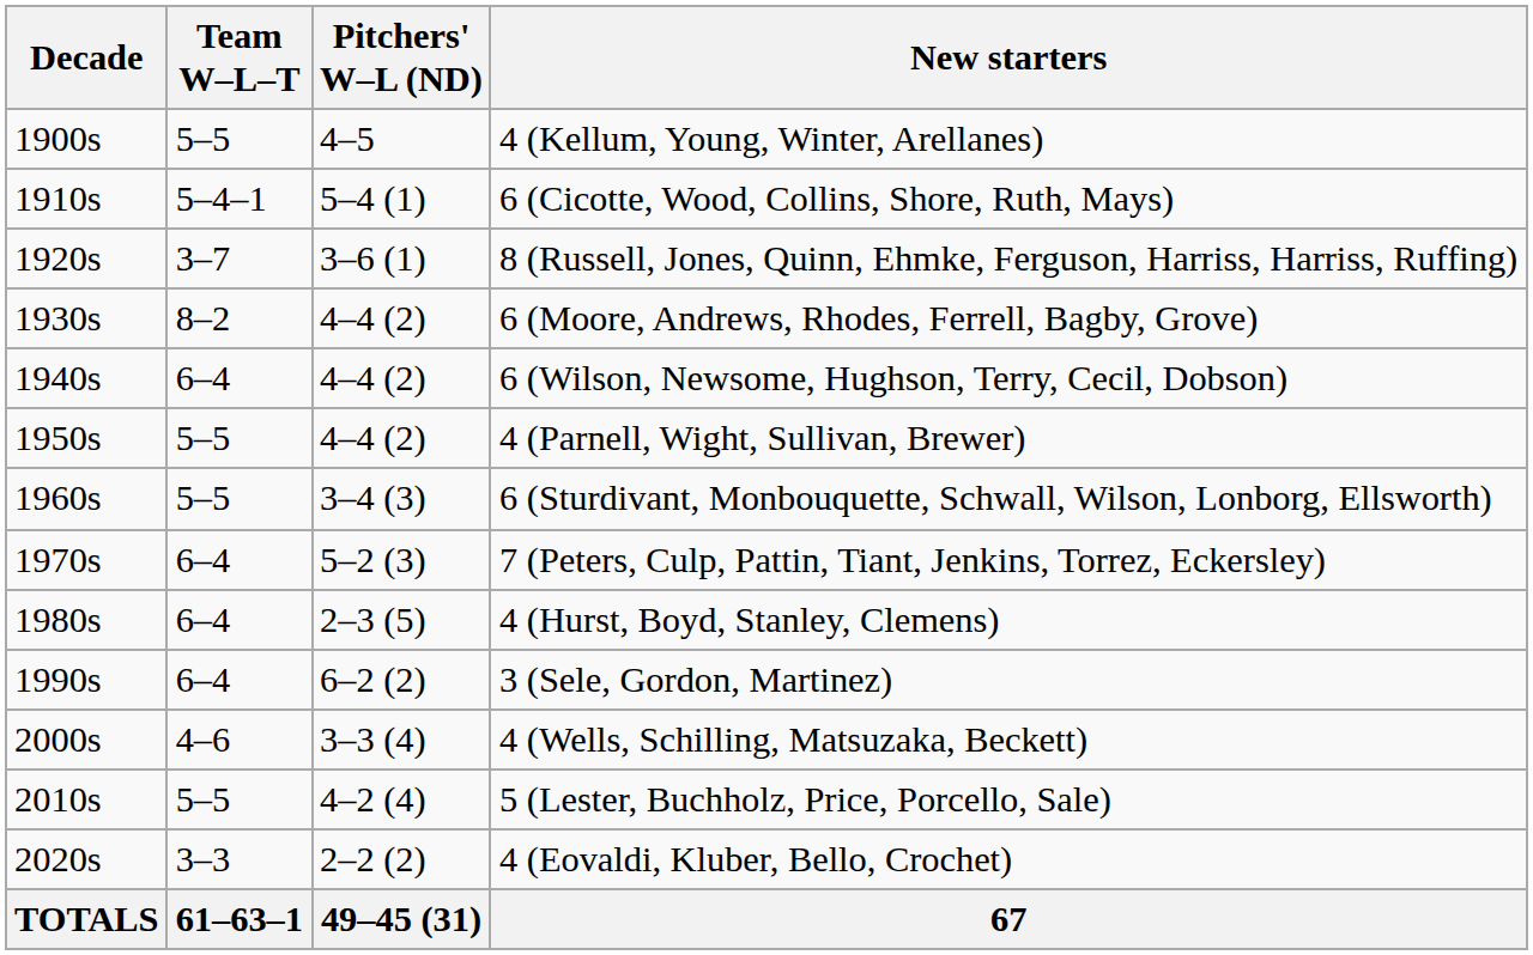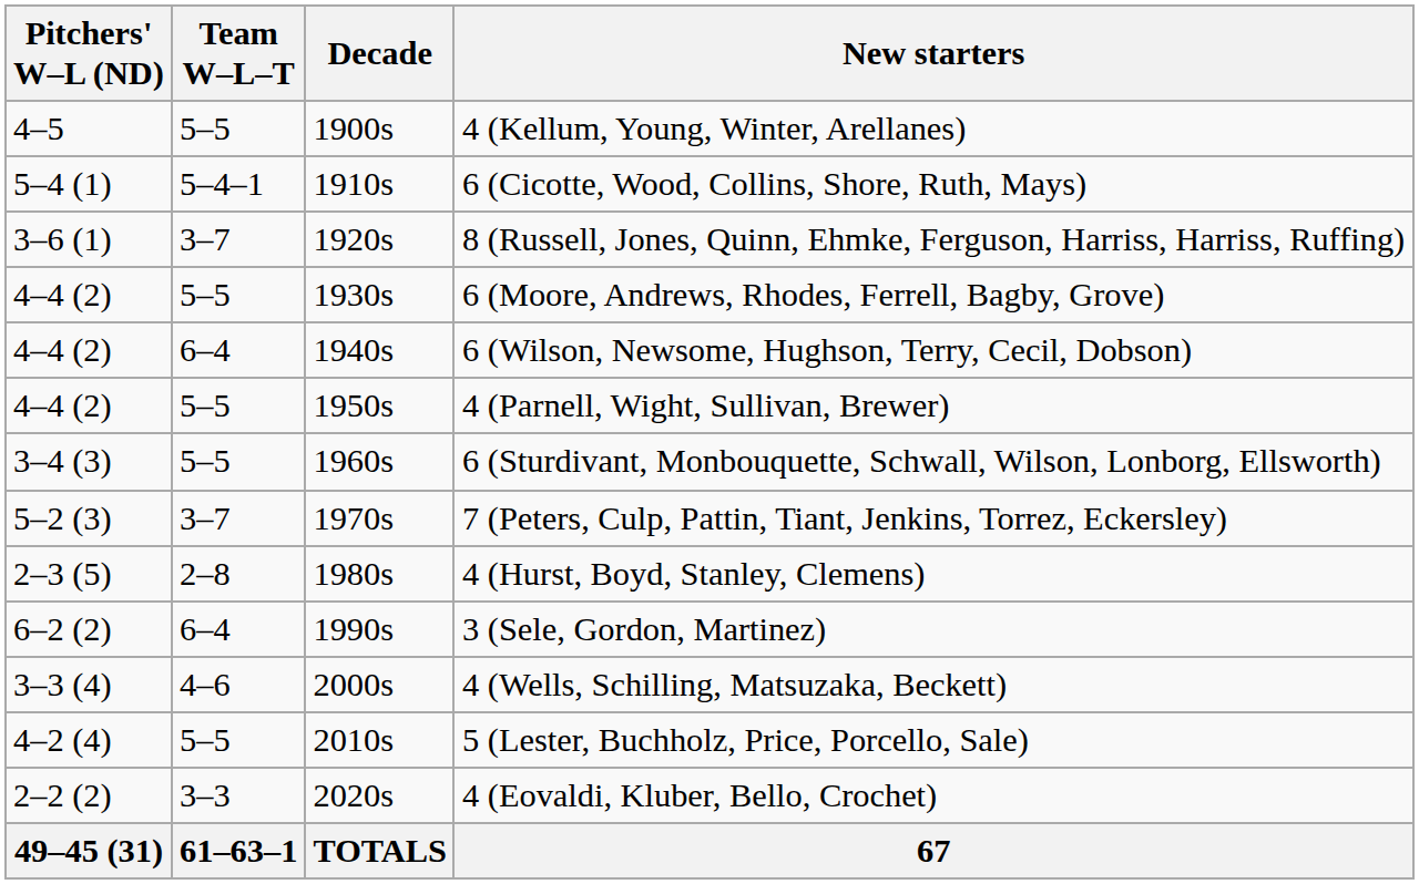columns swapped: Decade <-> Pitchers' W–L (ND)
6 (Moore, Andrews, Rhodes, Ferrell, Bagby, Grove) | Team W–L–T: 8–2 -> 5–5
7 (Peters, Culp, Pattin, Tiant, Jenkins, Torrez, Eckersley) | Team W–L–T: 6–4 -> 3–7
4 (Hurst, Boyd, Stanley, Clemens) | Team W–L–T: 6–4 -> 2–8
